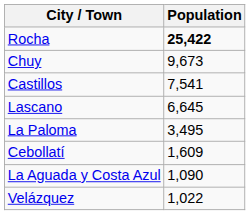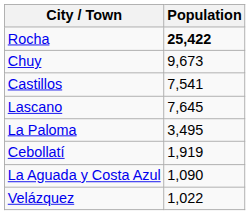Lascano | Population: 6,645 -> 7,645
Cebollatí | Population: 1,609 -> 1,919
